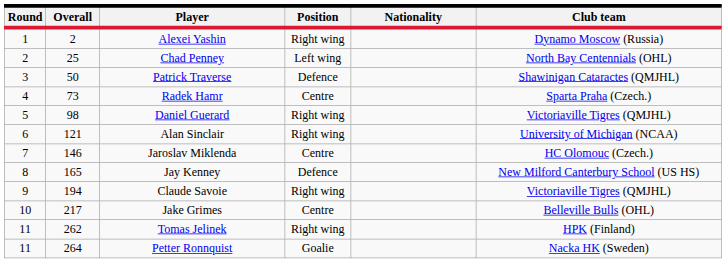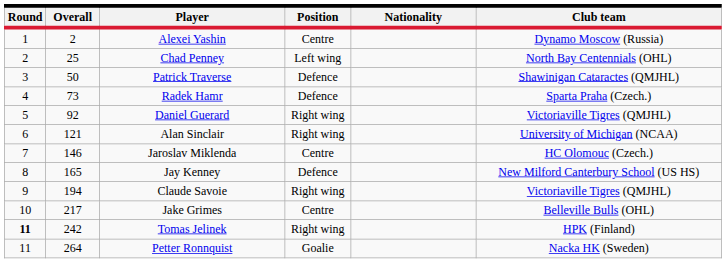Alexei Yashin | Position: Right wing -> Centre
Radek Hamr | Position: Centre -> Defence
Daniel Guerard | Overall: 98 -> 92
Tomas Jelinek | Round: normal -> bold
Tomas Jelinek | Overall: 262 -> 242
